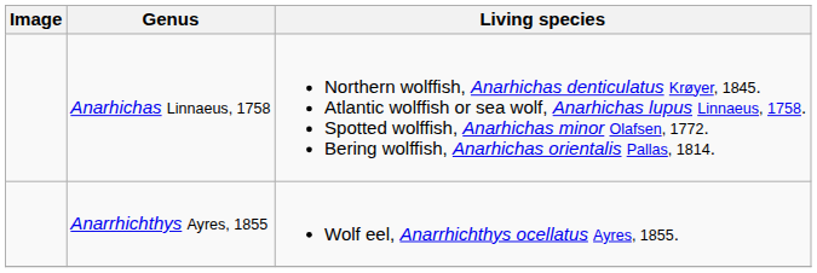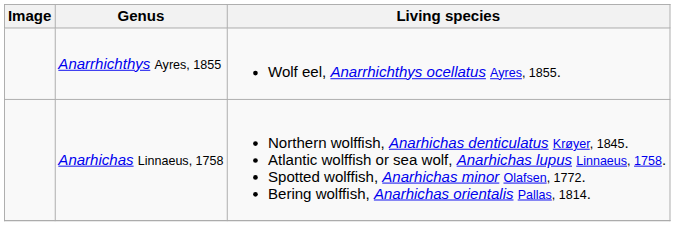rows swapped: Anarhichas Linnaeus, 1758 <-> Anarrhichthys Ayres, 1855
